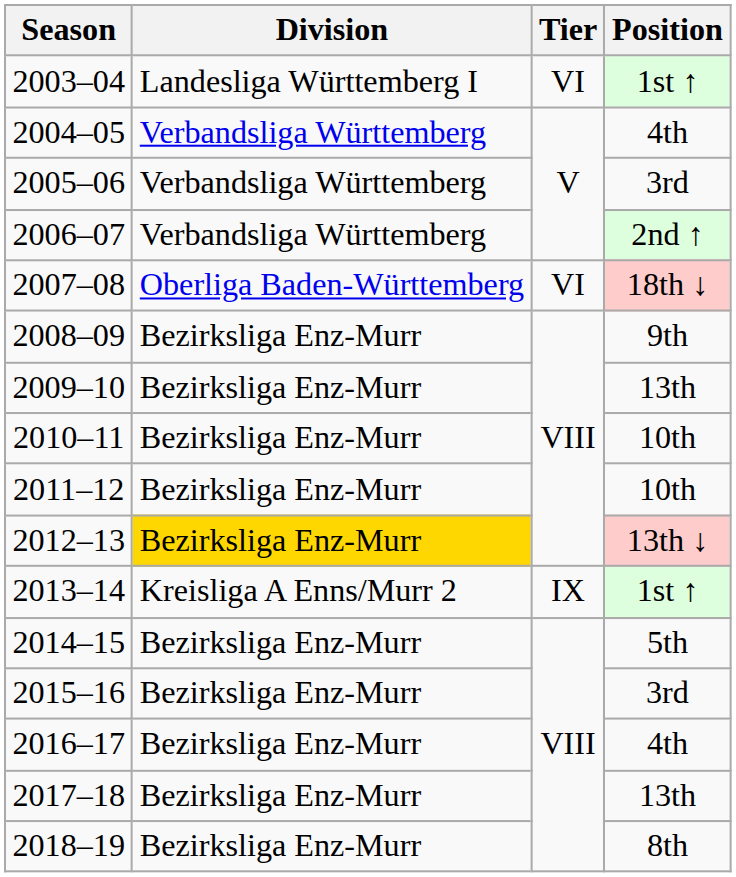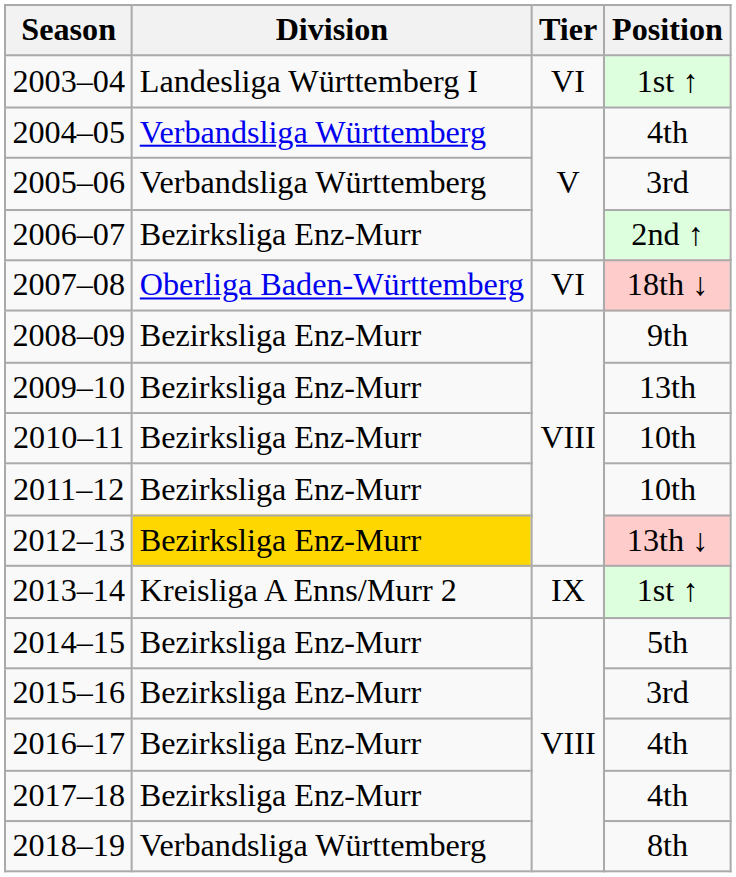2006–07 | Division: Verbandsliga Württemberg -> Bezirksliga Enz-Murr
2017–18 | Position: 13th -> 4th
2018–19 | Division: Bezirksliga Enz-Murr -> Verbandsliga Württemberg
